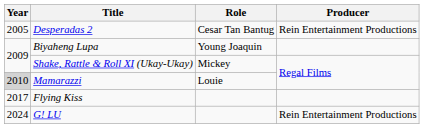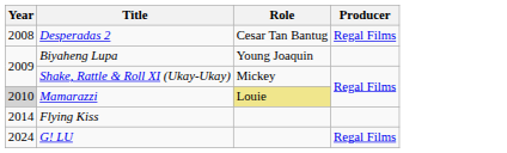Desperadas 2 | Year: 2005 -> 2008
Desperadas 2 | Producer: Rein Entertainment Productions -> Regal Films
Mamarazzi | Role: no background -> khaki background
Flying Kiss | Year: 2017 -> 2014
G! LU | Producer: Rein Entertainment Productions -> Regal Films
